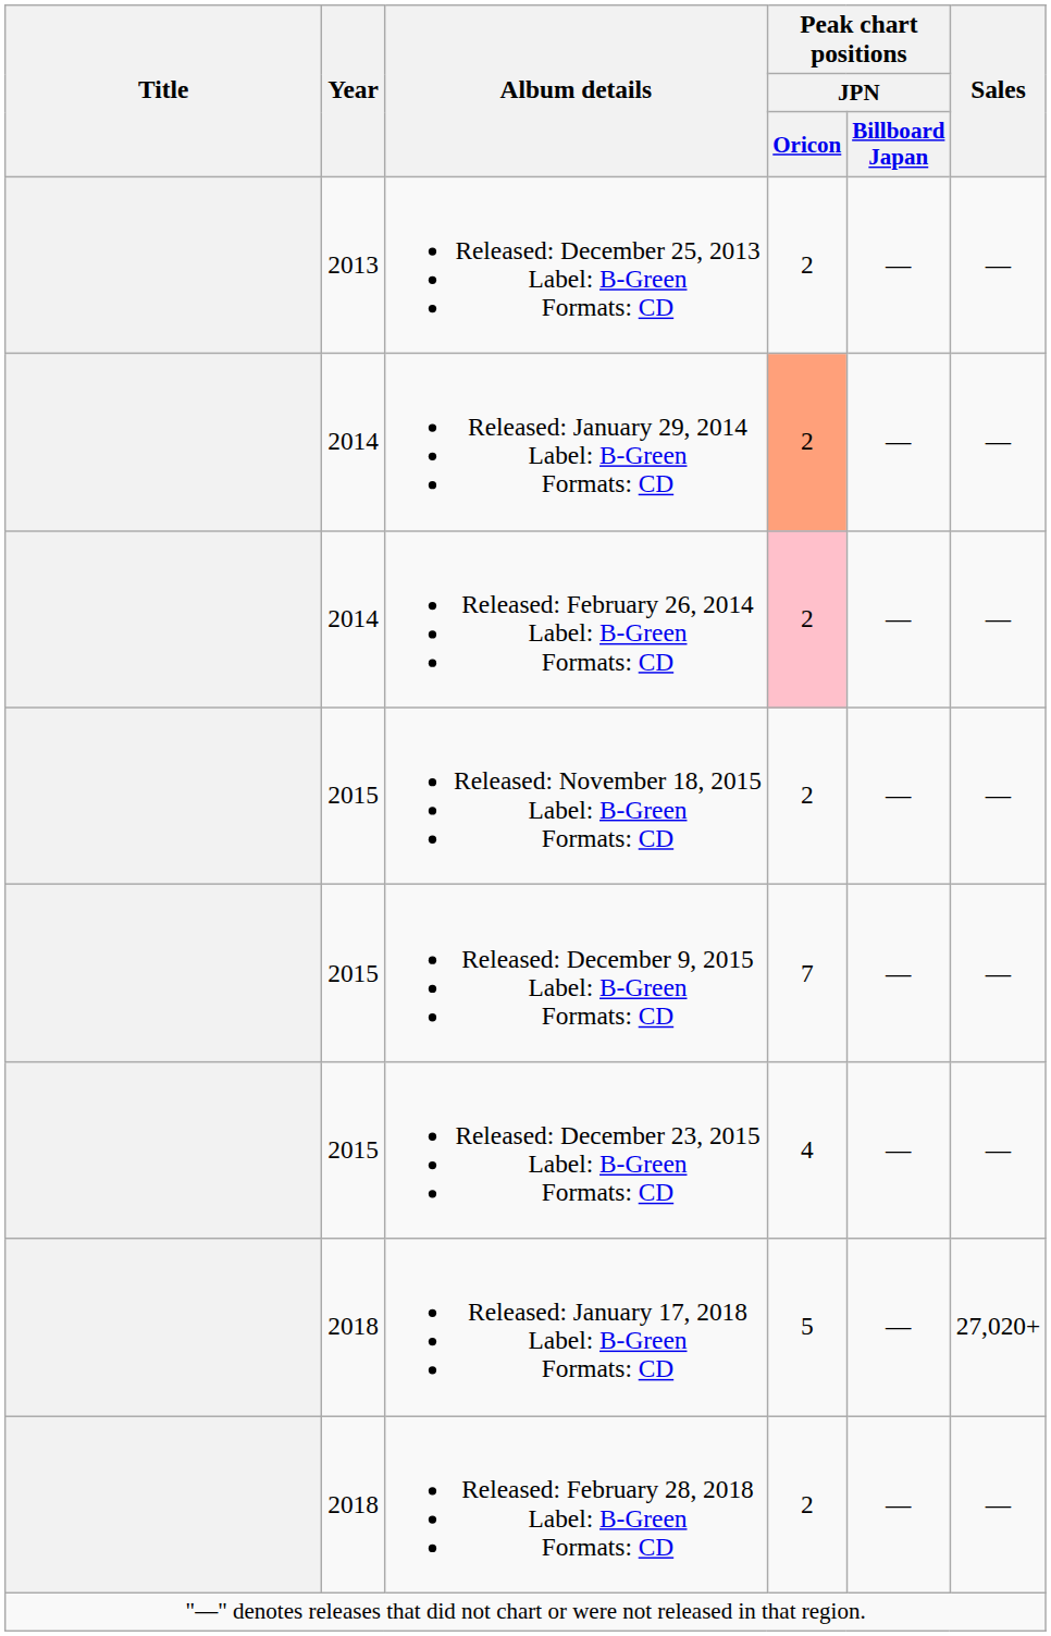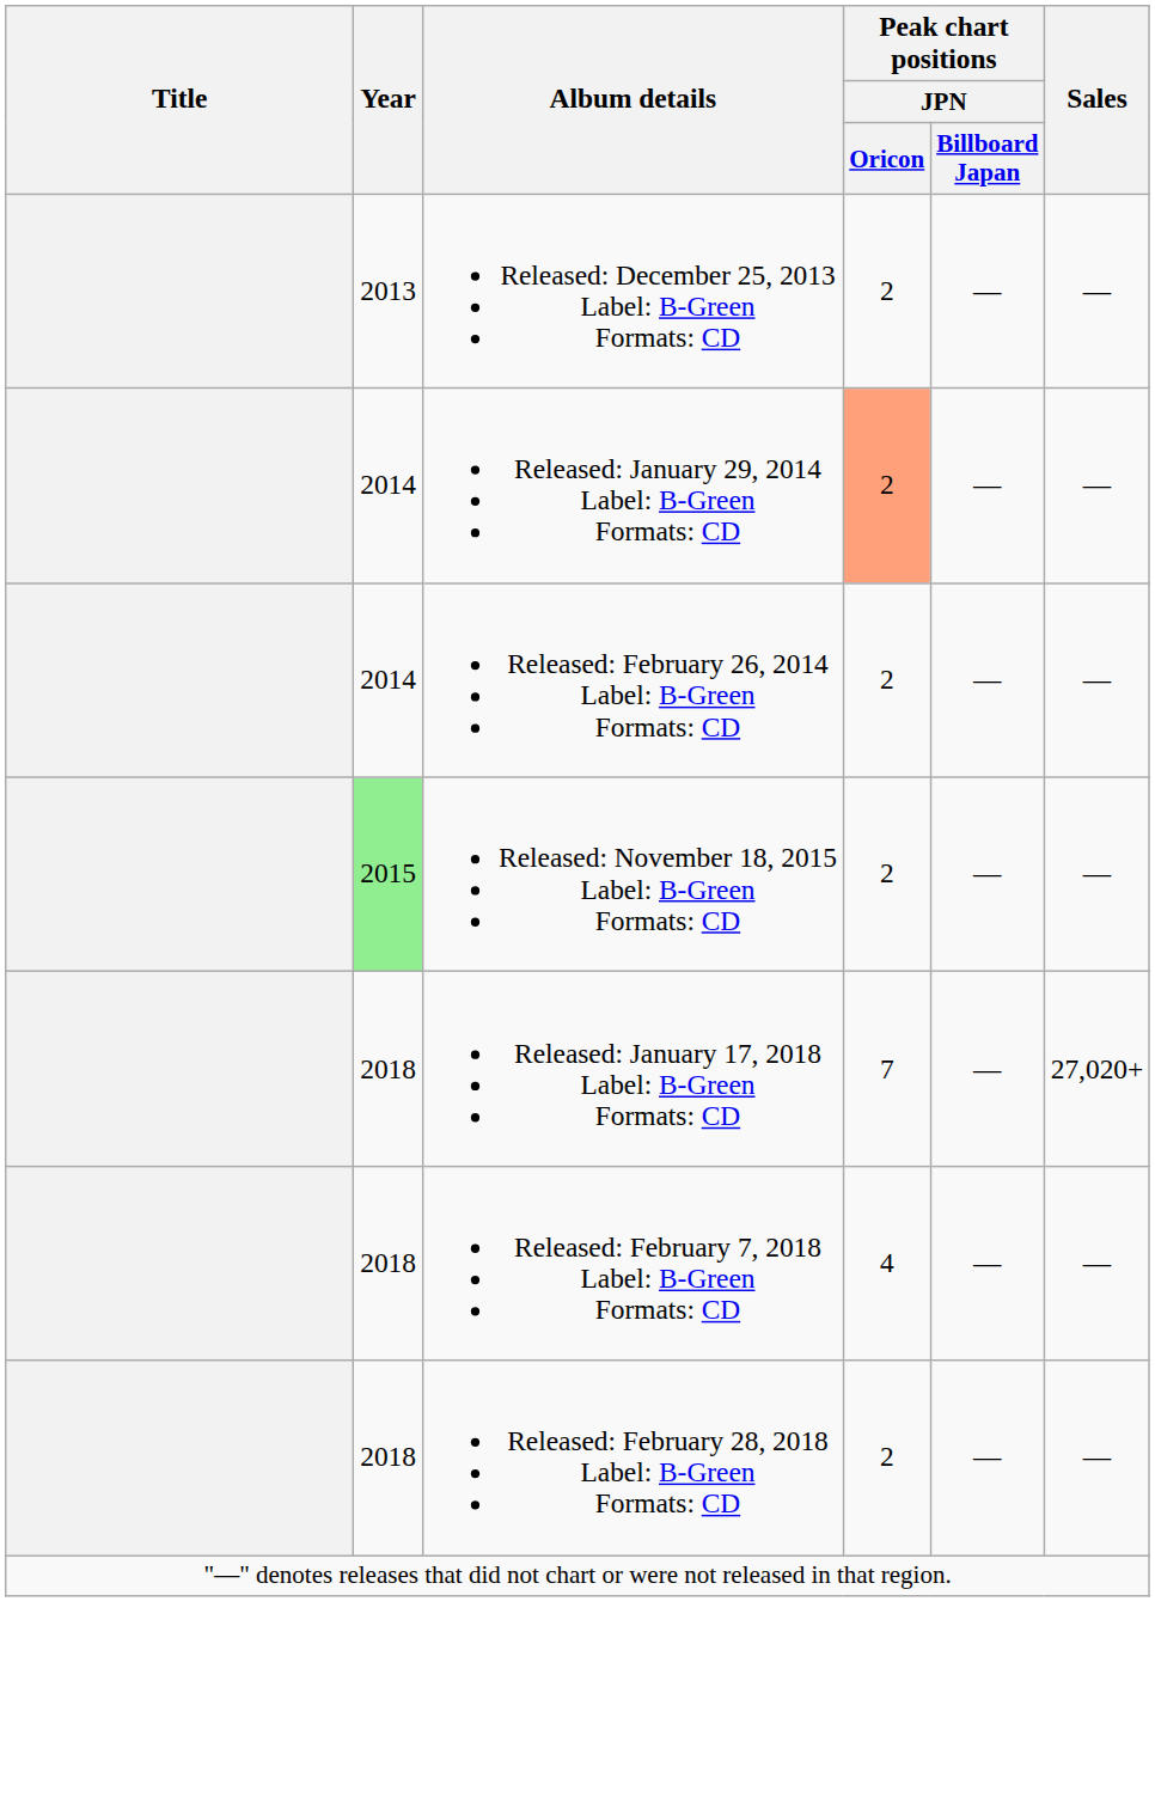Released: February 26, 2014 Label: B-Green Formats: CD | Peak chart positions / JPN / Oricon: pink background -> no background
Released: November 18, 2015 Label: B-Green Formats: CD | Year: no background -> lightgreen background
- row: 2015 | Released: December 9, 2015 Label: B-Green Formats: CD | 7 | — | —
- row: 2015 | Released: December 23, 2015 Label: B-Green Formats: CD | 4 | — | —
Released: January 17, 2018 Label: B-Green Formats: CD | Peak chart positions / JPN / Oricon: 5 -> 7
+ row: 2018 | Released: February 7, 2018 Label: B-Green Formats: CD | 4 | — | —
